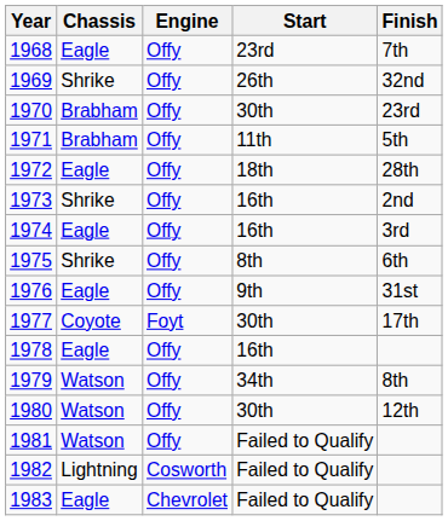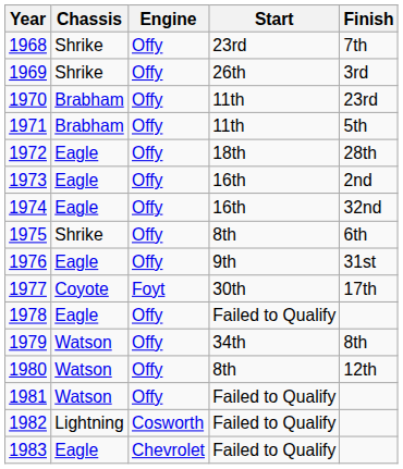1968 | Chassis: Eagle -> Shrike
1969 | Finish: 32nd -> 3rd
1970 | Start: 30th -> 11th
1973 | Chassis: Shrike -> Eagle
1974 | Finish: 3rd -> 32nd
1978 | Start: 16th -> Failed to Qualify
1980 | Start: 30th -> 8th
